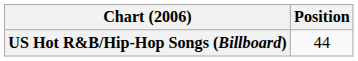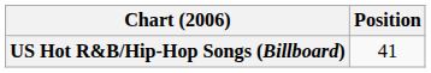US Hot R&B/Hip-Hop Songs (Billboard) | Position: 44 -> 41
